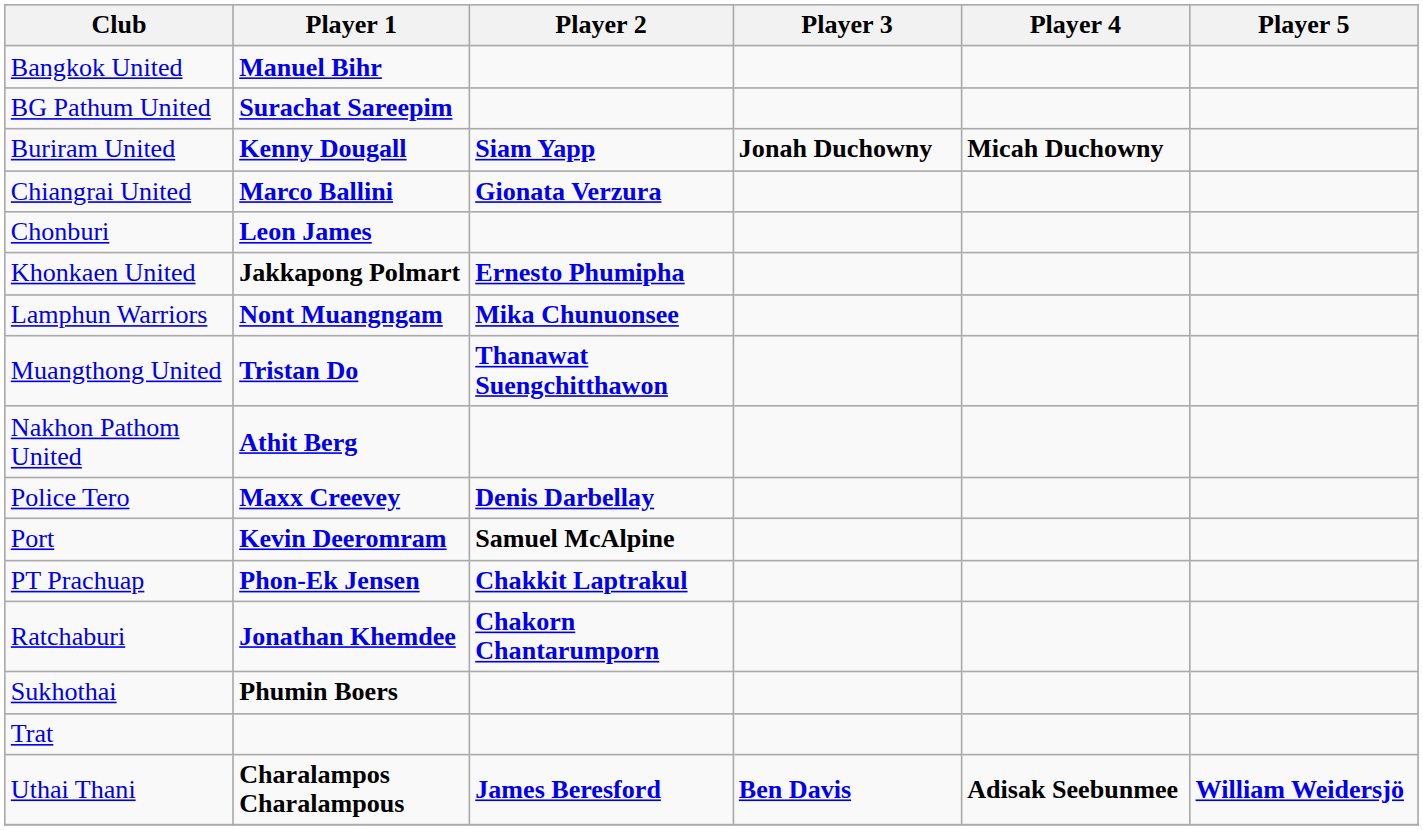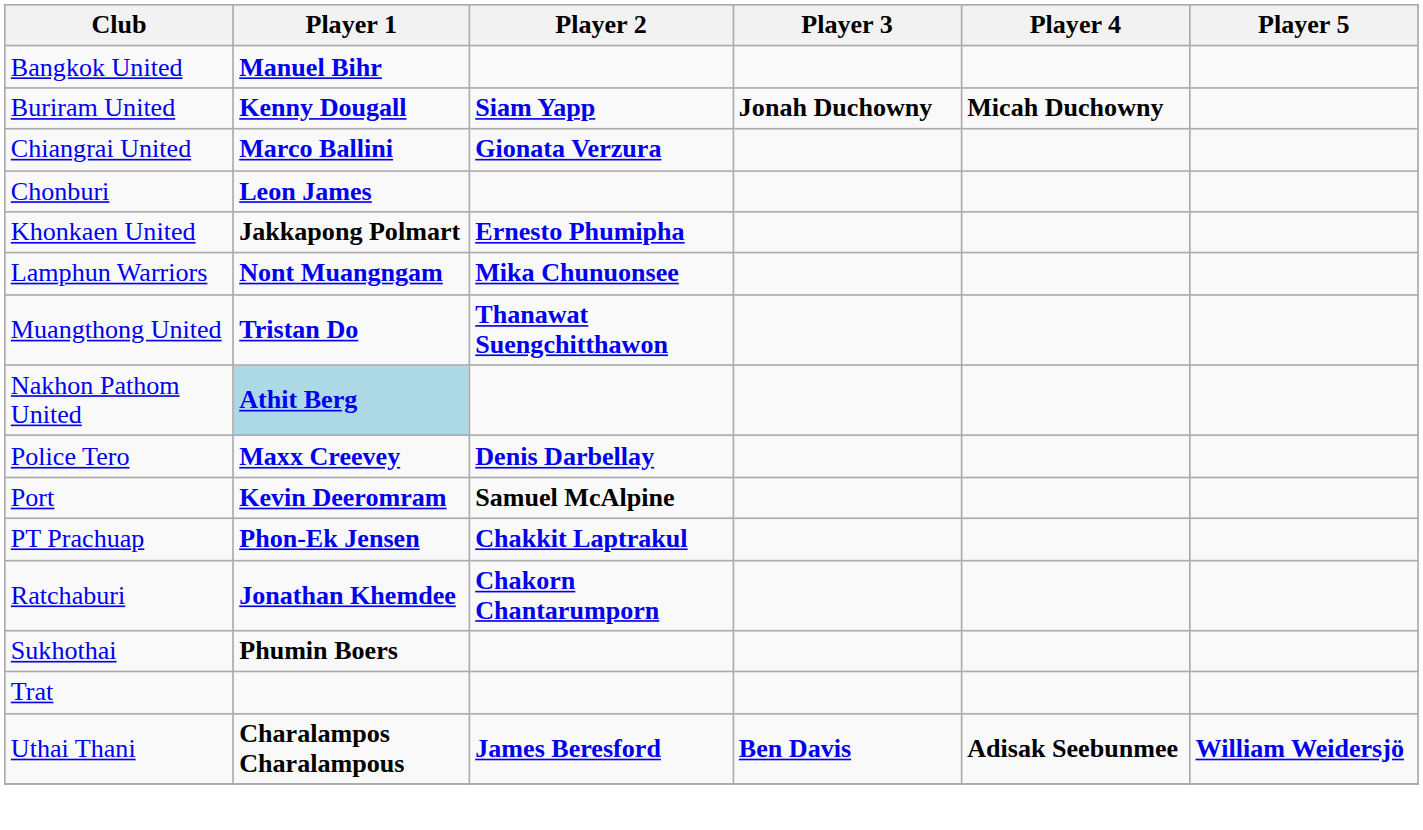- row: BG Pathum United | Surachat Sareepim
Nakhon Pathom United | Player 1: no background -> lightblue background
